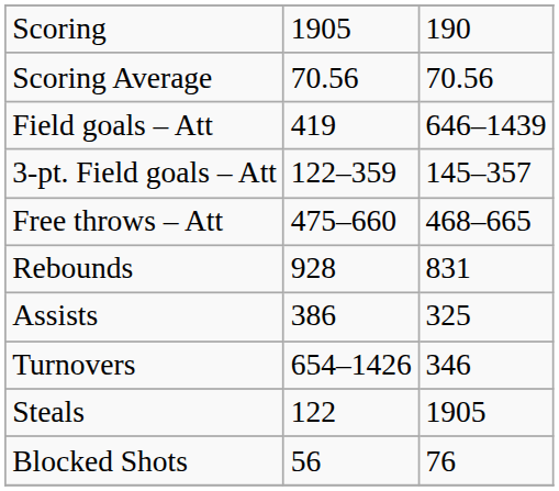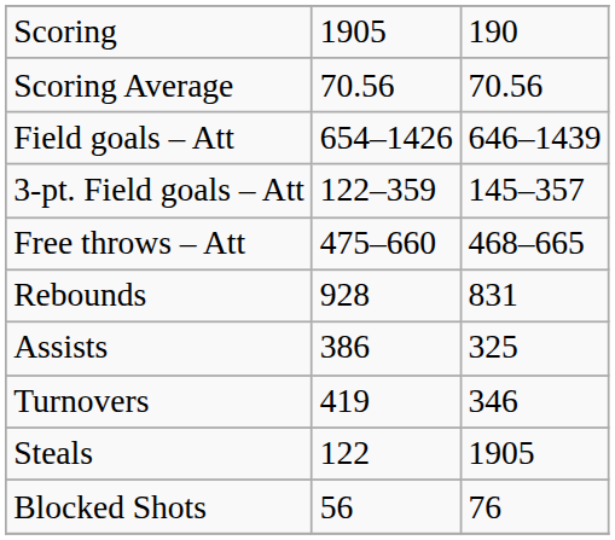Field goals – Att | column 2: 419 -> 654–1426
Turnovers | column 2: 654–1426 -> 419
